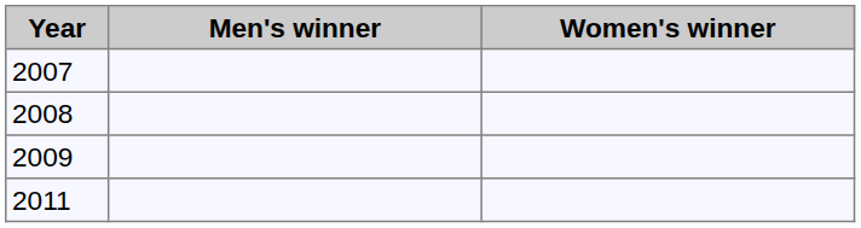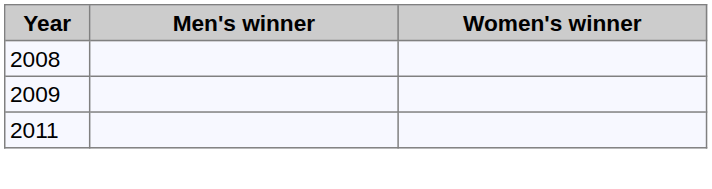- row: 2007
